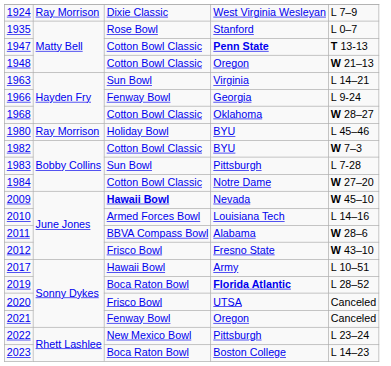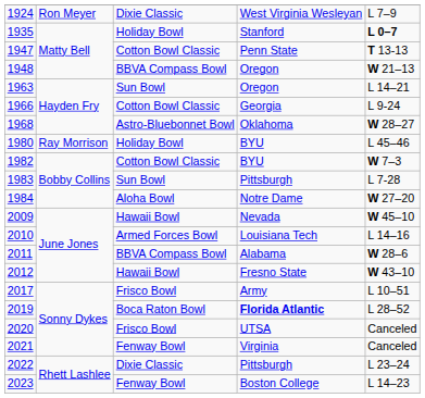1924 | column 2: Ray Morrison -> Ron Meyer
1935 | column 3: Rose Bowl -> Holiday Bowl
1935 | column 5: normal -> bold
1947 | column 4: bold -> normal
1948 | column 3: Cotton Bowl Classic -> BBVA Compass Bowl
1963 | column 4: Virginia -> Oregon
1966 | column 3: Fenway Bowl -> Cotton Bowl Classic
1968 | column 3: Cotton Bowl Classic -> Astro-Bluebonnet Bowl
1984 | column 3: Cotton Bowl Classic -> Aloha Bowl
2009 | column 3: bold -> normal
2012 | column 3: Frisco Bowl -> Hawaii Bowl
2017 | column 3: Hawaii Bowl -> Frisco Bowl
2021 | column 4: Oregon -> Virginia
2022 | column 3: New Mexico Bowl -> Dixie Classic
2023 | column 3: Boca Raton Bowl -> Fenway Bowl
